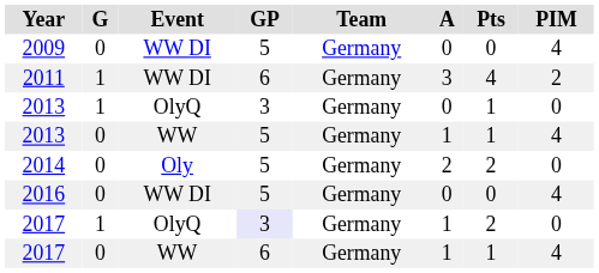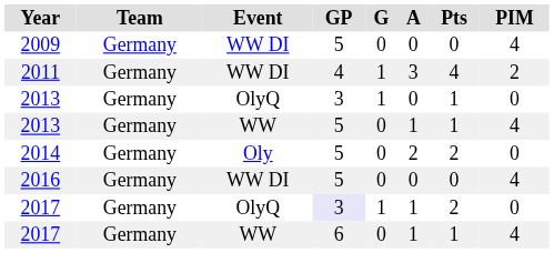columns swapped: Team <-> G
2011 | GP: 6 -> 4
